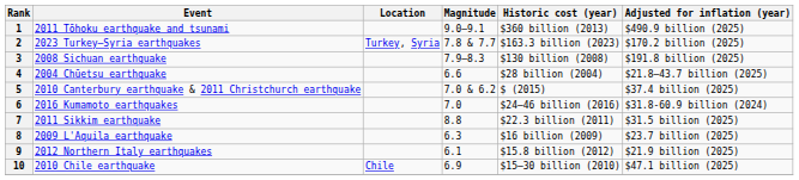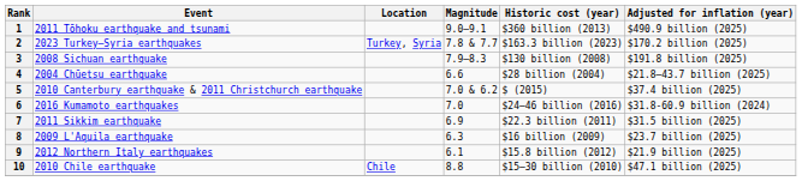7 | Magnitude: 8.8 -> 6.9
10 | Magnitude: 6.9 -> 8.8
